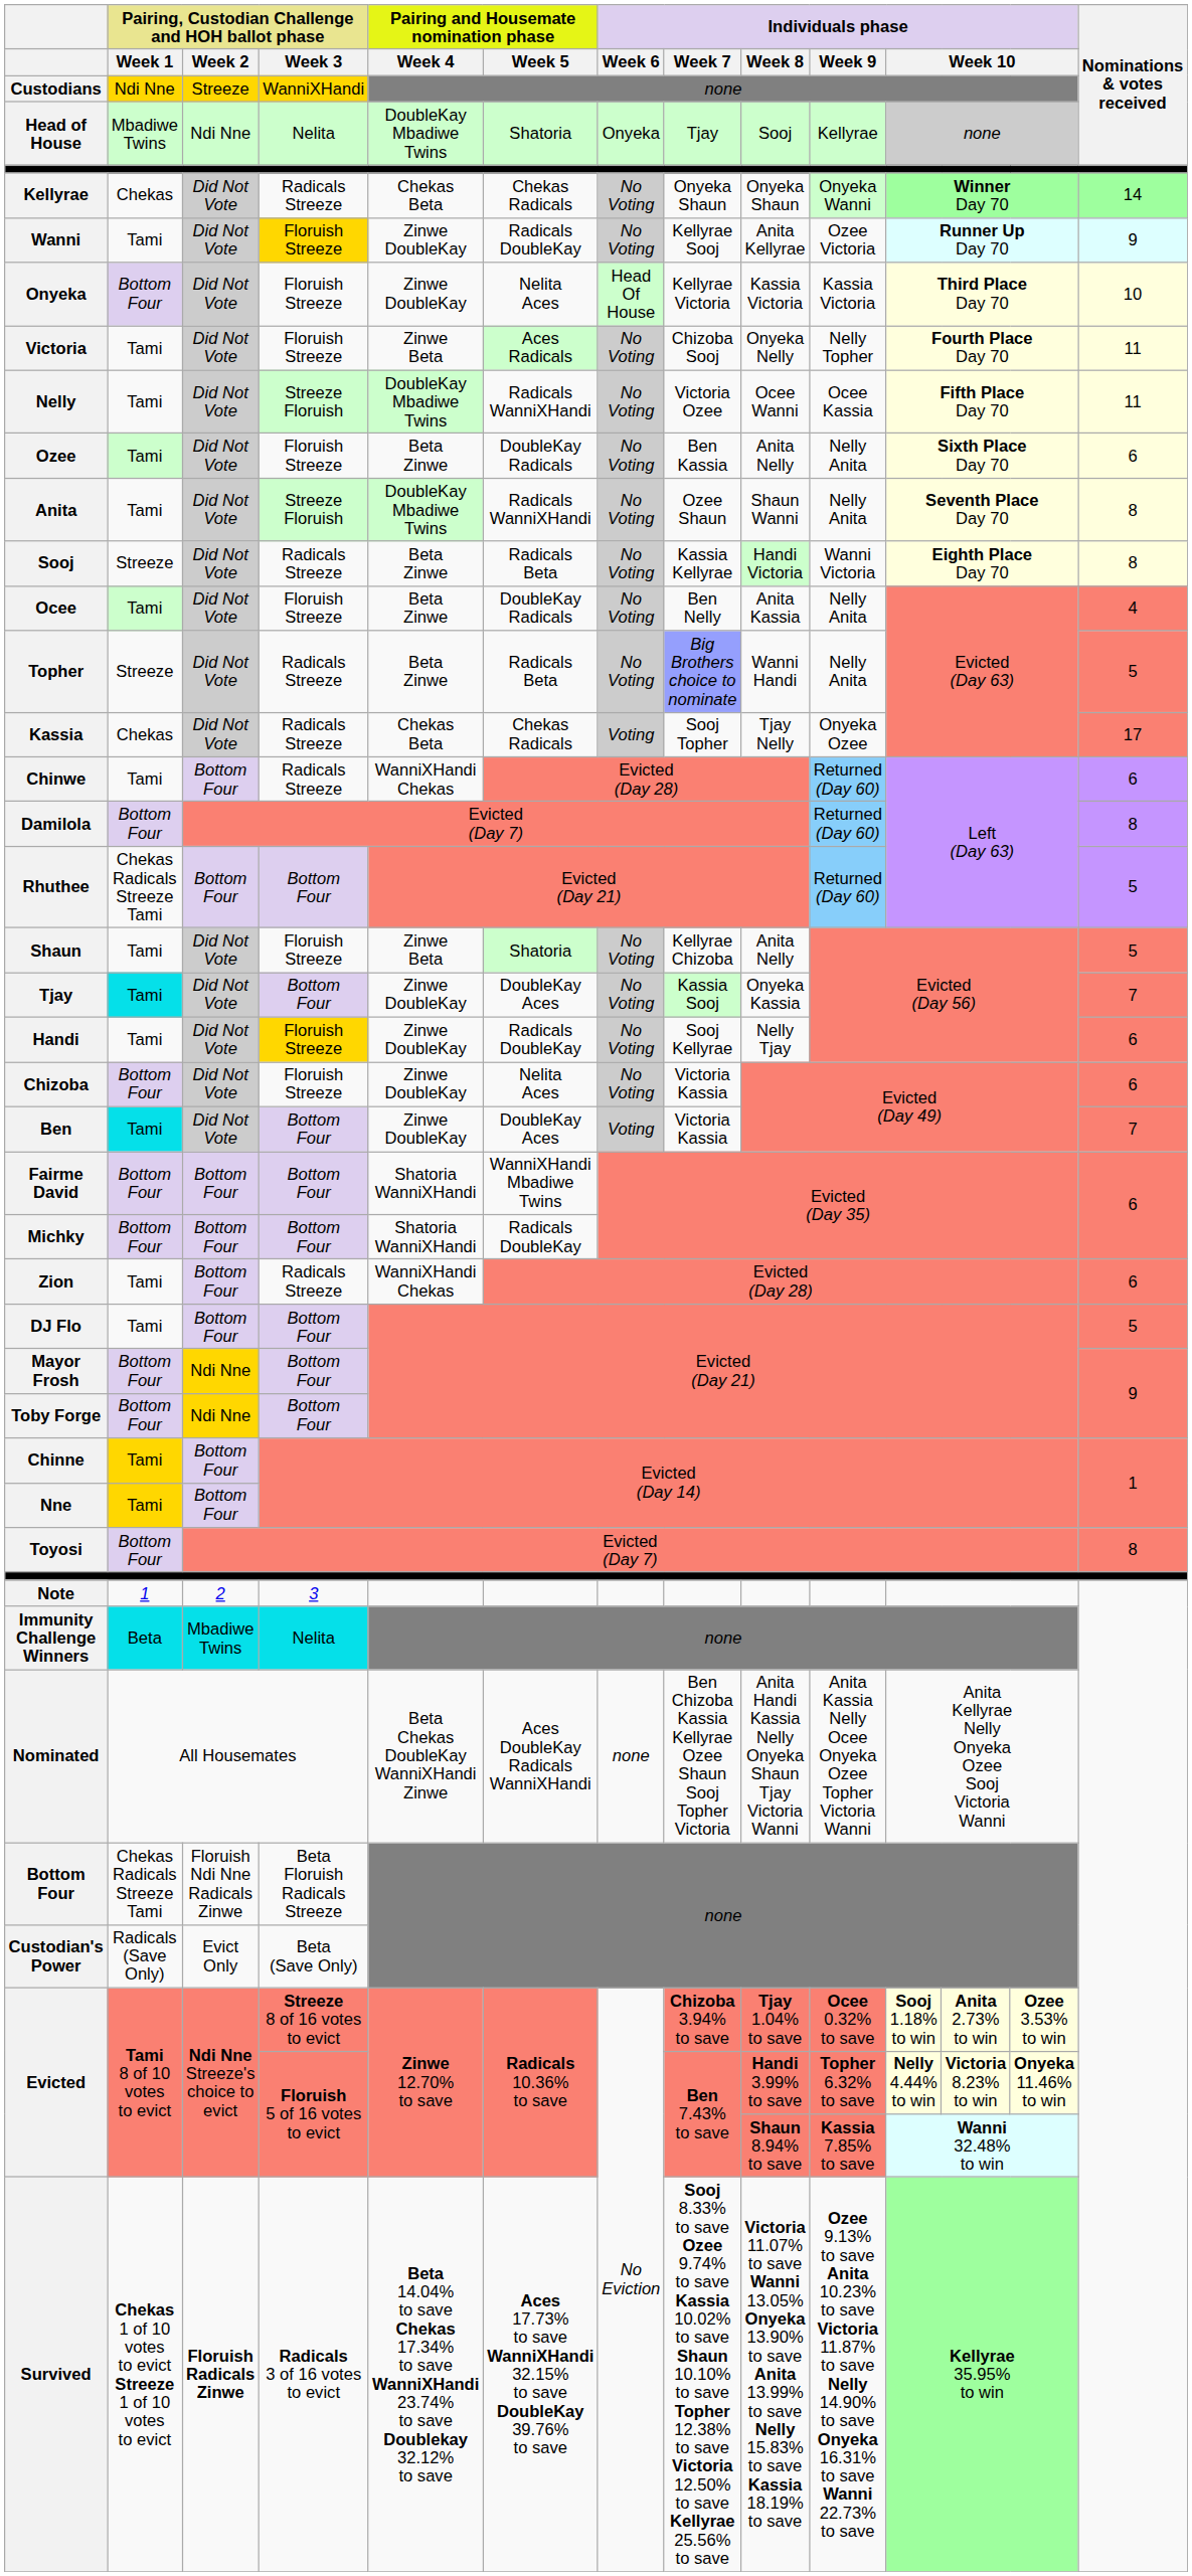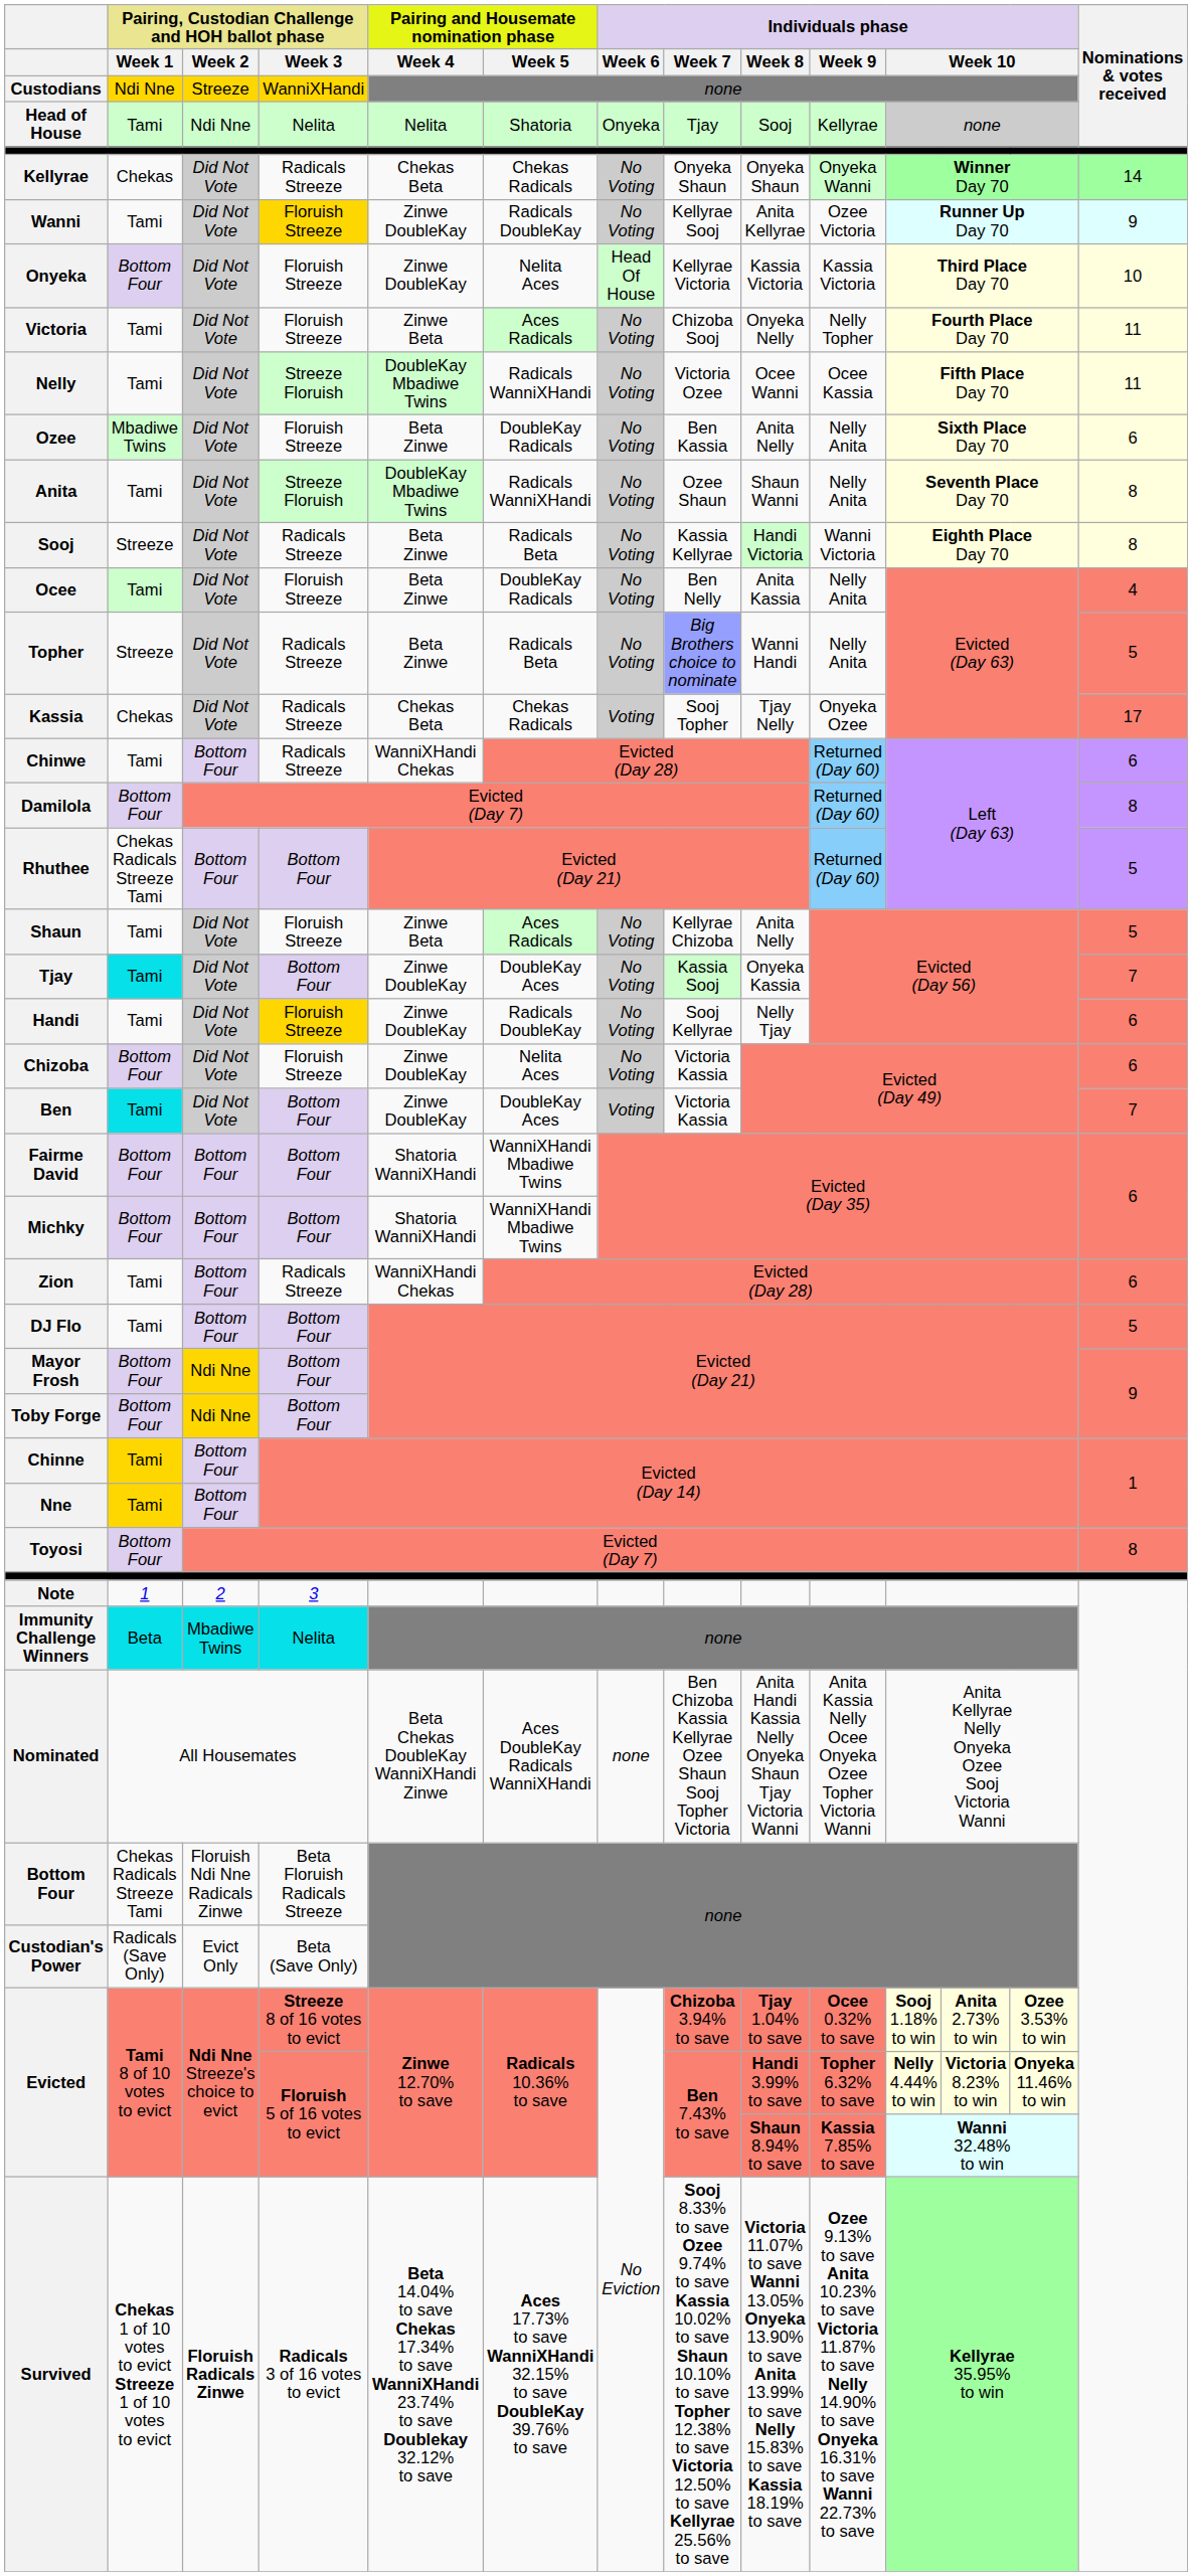Head of House | Pairing, Custodian Challenge and HOH ballot phase / Week 1: Mbadiwe Twins -> Tami
Head of House | Pairing and Housemate nomination phase / Week 4: DoubleKay Mbadiwe Twins -> Nelita
Ozee | Pairing, Custodian Challenge and HOH ballot phase / Week 1: Tami -> Mbadiwe Twins
Shaun | Pairing and Housemate nomination phase / Week 5: Shatoria -> Aces Radicals
Michky | Pairing and Housemate nomination phase / Week 5: Radicals DoubleKay -> WanniXHandi Mbadiwe Twins
